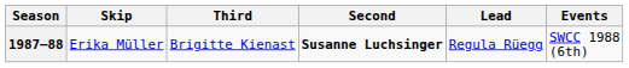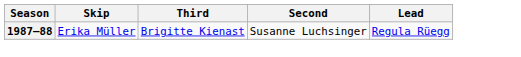- column: Events | SWCC 1988 (6th)
1987–88 | Second: bold -> normal
